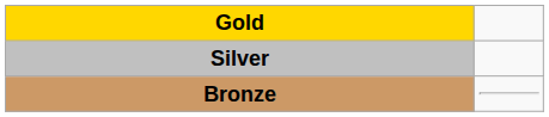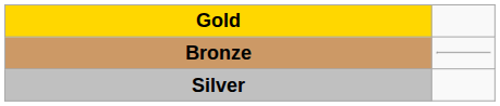rows swapped: Silver <-> Bronze
